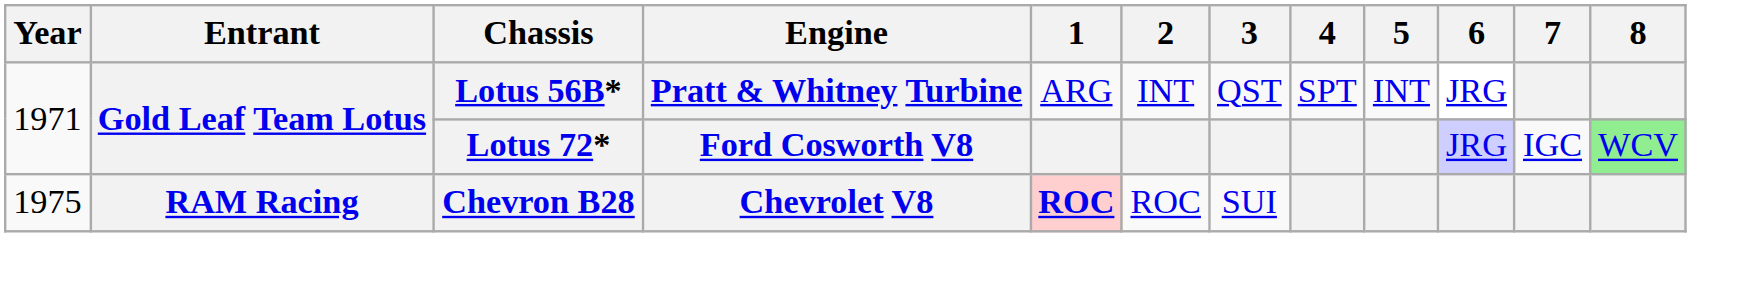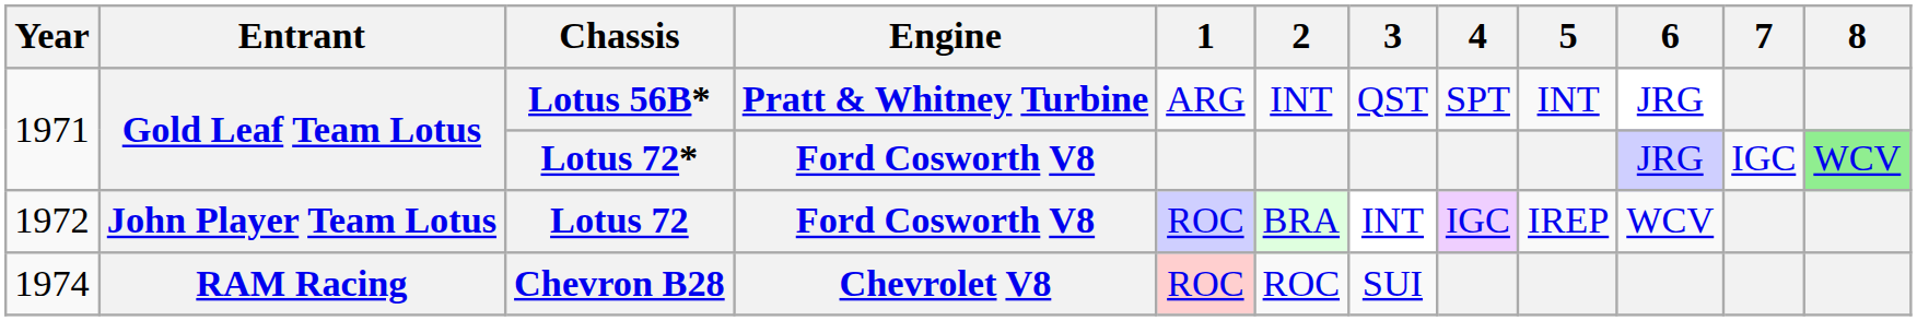+ row: 1972 | John Player Team Lotus | Lotus 72 | Ford Cosworth V8 | ROC | BRA | INT | IGC | IREP | WCV
Chevron B28 | Year: 1975 -> 1974
Chevron B28 | 1: bold -> normal
